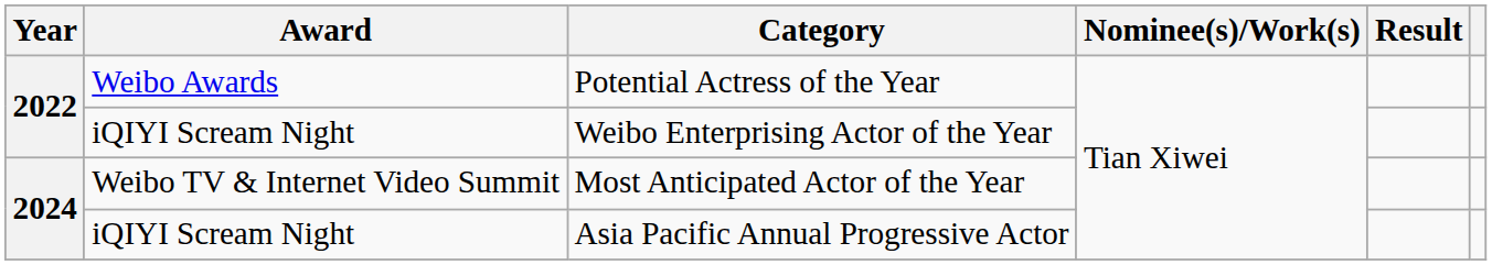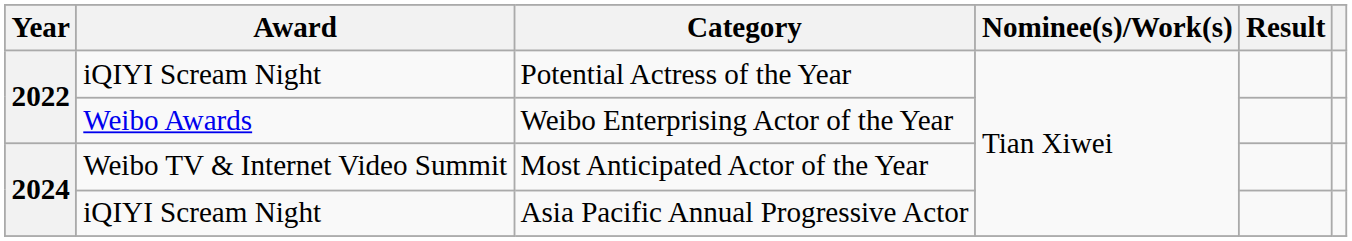Potential Actress of the Year | Award: Weibo Awards -> iQIYI Scream Night
Weibo Enterprising Actor of the Year | Award: iQIYI Scream Night -> Weibo Awards
